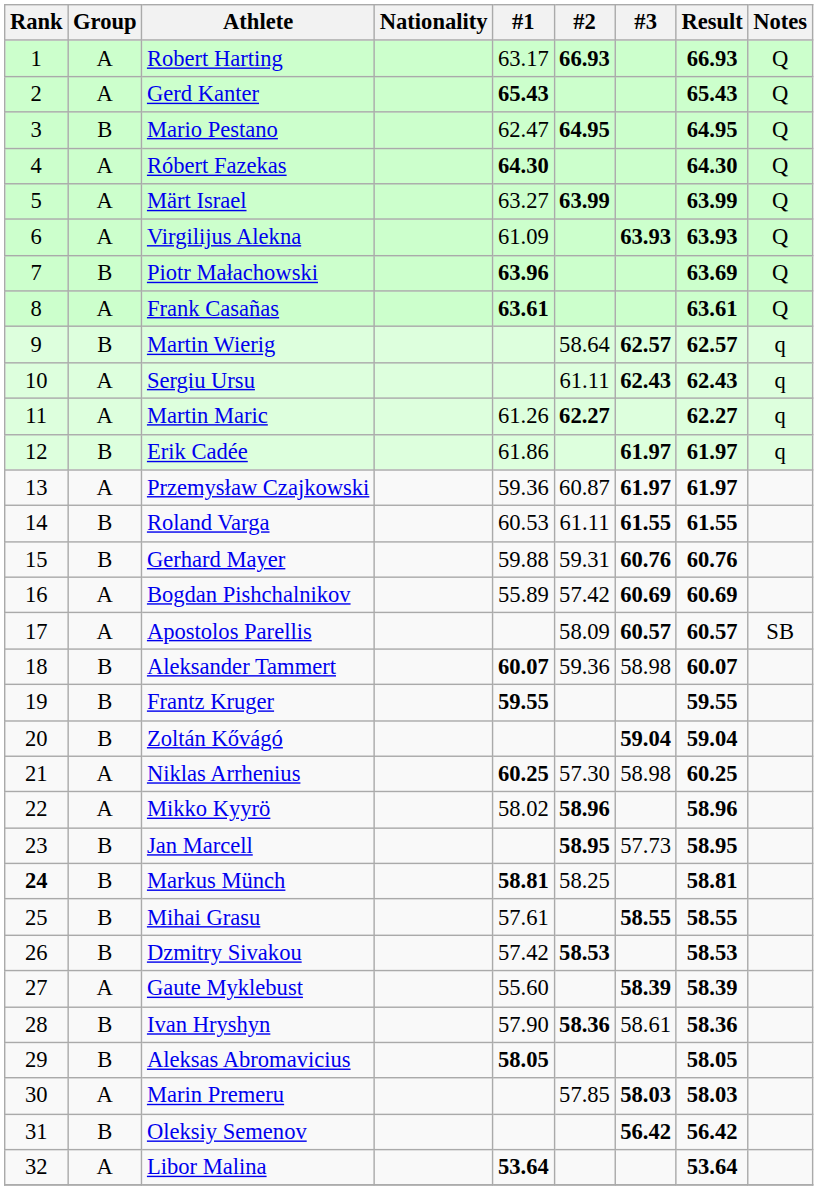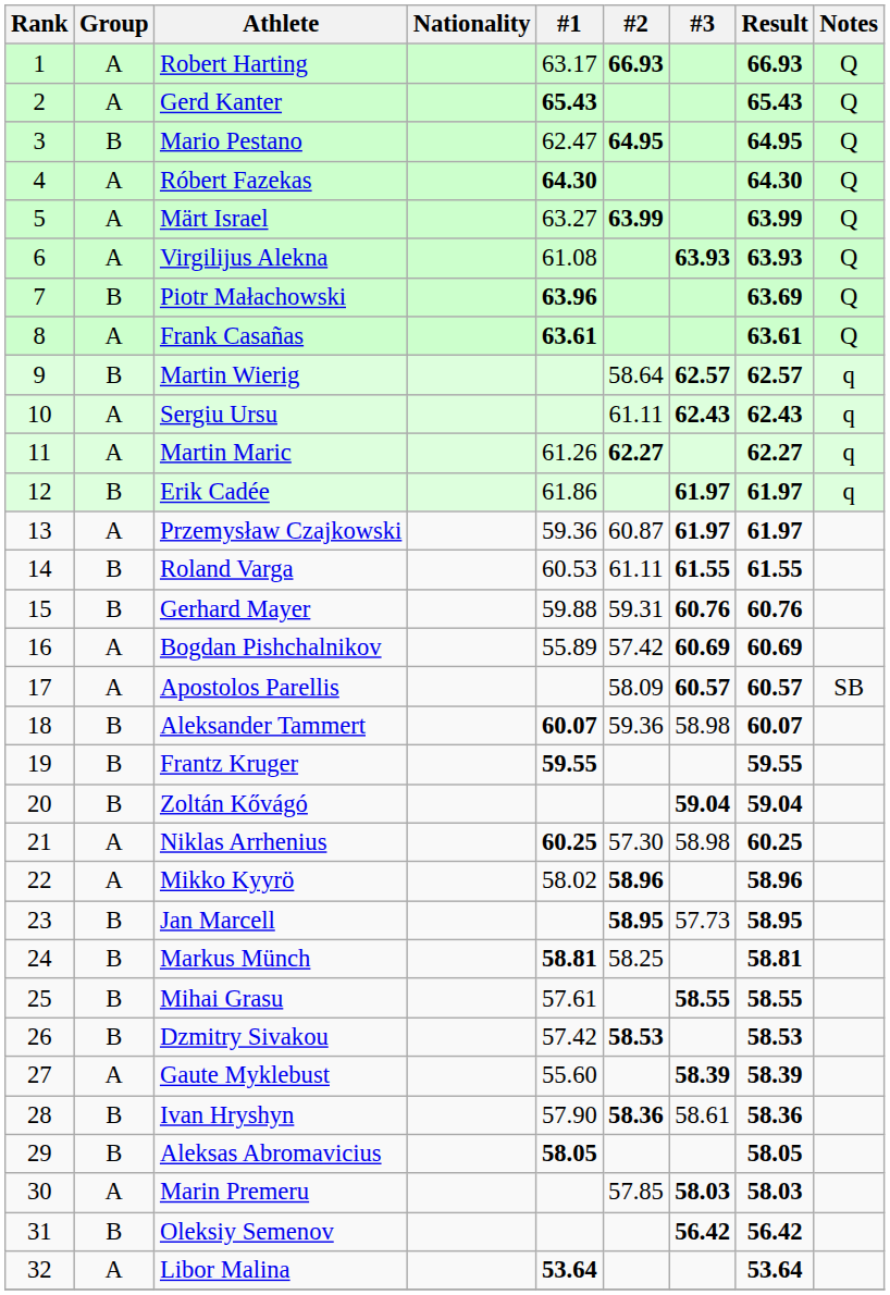Virgilijus Alekna | #1: 61.09 -> 61.08
Markus Münch | Rank: bold -> normal
